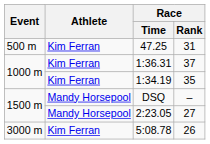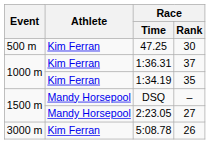47.25 | Race / Rank: 31 -> 30
